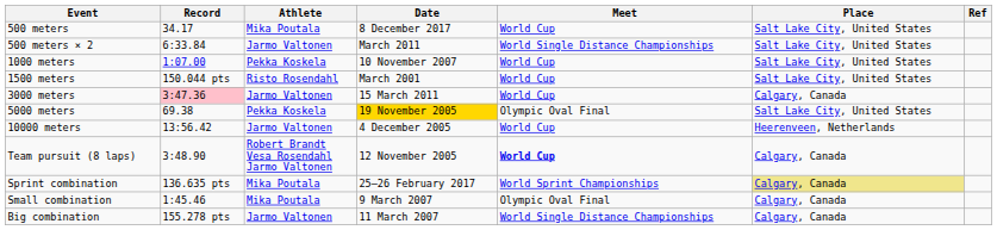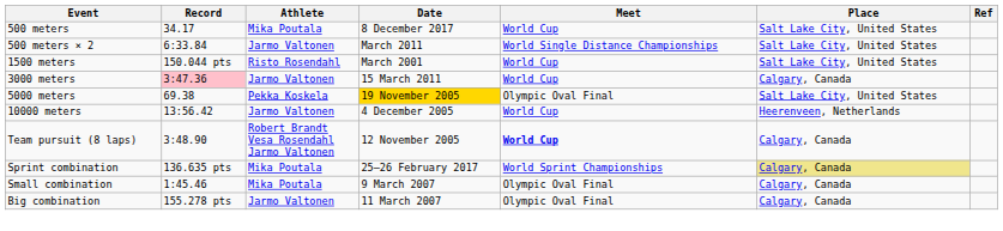- row: 1000 meters | 1:07.00 | Pekka Koskela | 10 November 2007 | World Cup | Salt Lake City, United States
Big combination | Meet: World Single Distance Championships -> Olympic Oval Final
